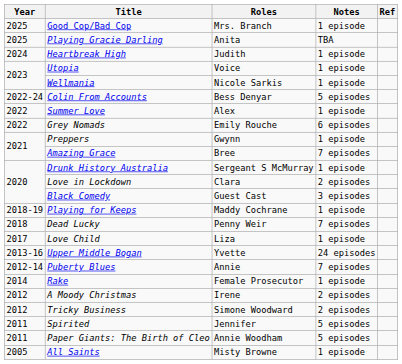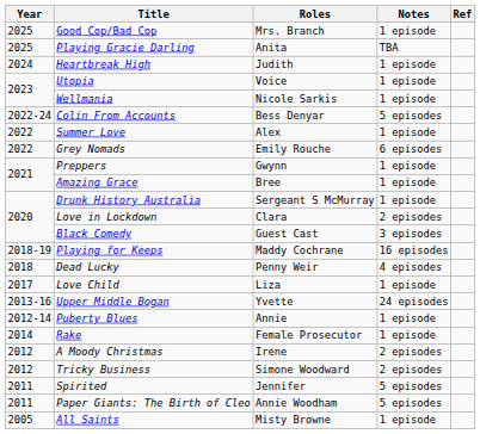Amazing Grace | Notes: 7 episodes -> 1 episode
Playing for Keeps | Notes: 1 episode -> 16 episodes
Dead Lucky | Notes: 7 episodes -> 4 episodes
Puberty Blues | Notes: 7 episodes -> 1 episode
